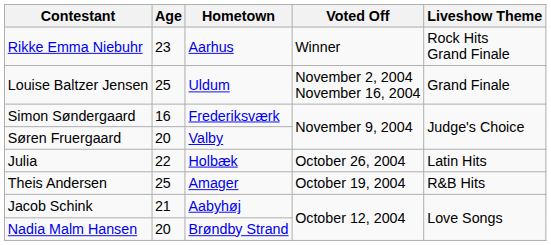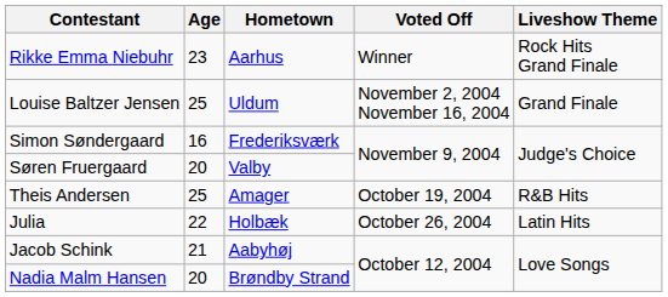rows swapped: Julia <-> Theis Andersen
